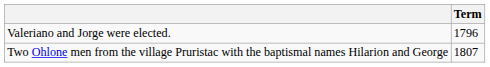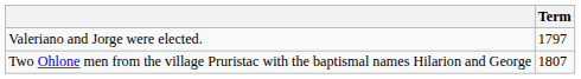Valeriano and Jorge were elected. | Term: 1796 -> 1797
